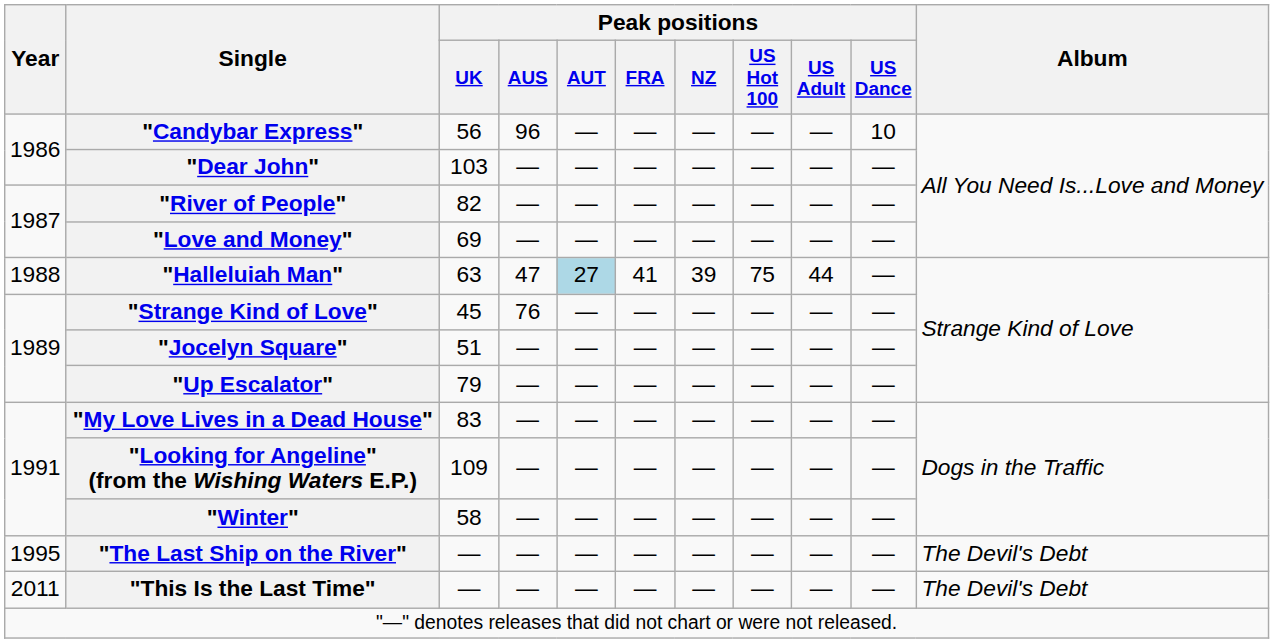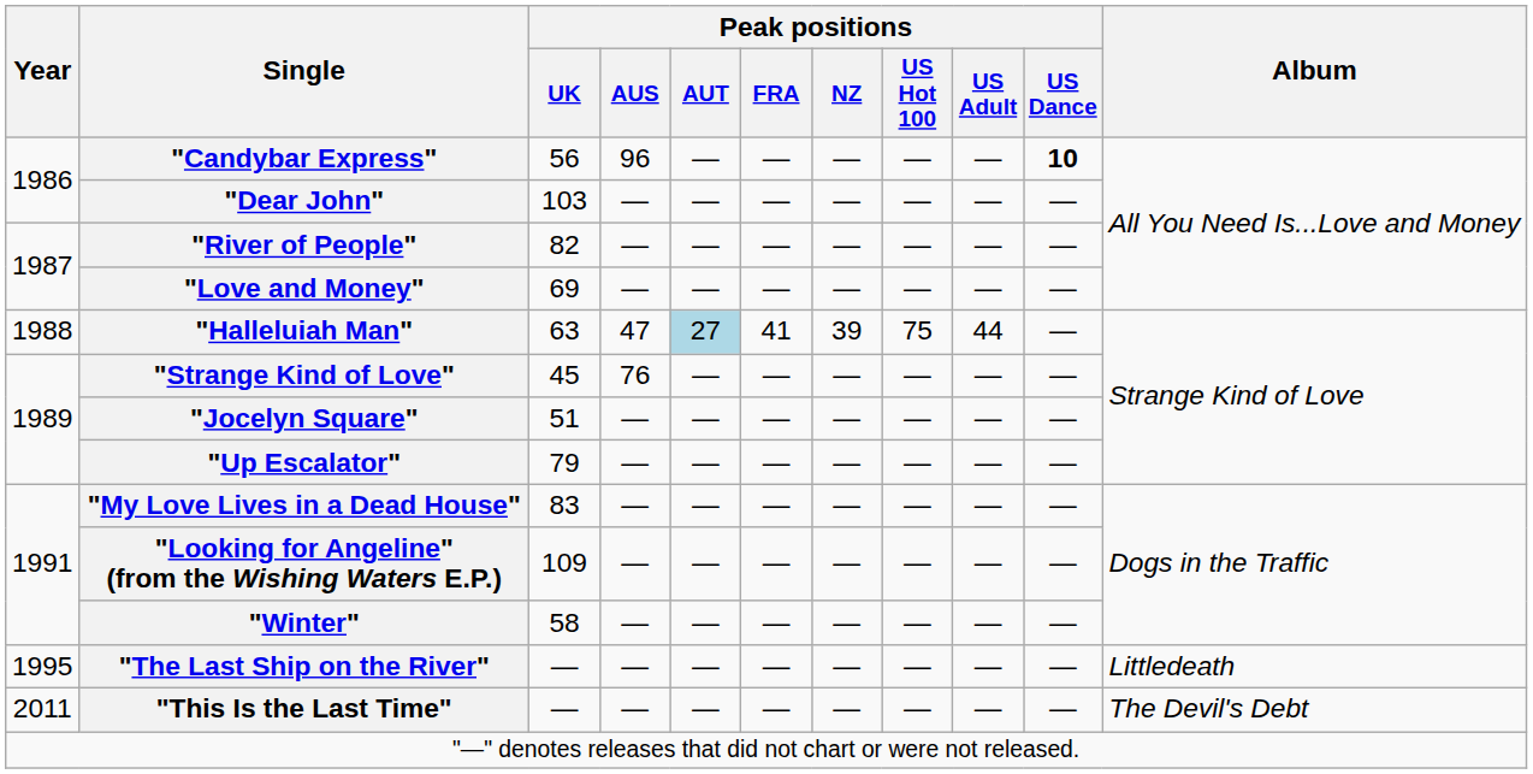"Candybar Express" | Peak positions / US Dance: normal -> bold
"The Last Ship on the River" | Album: The Devil's Debt -> Littledeath
